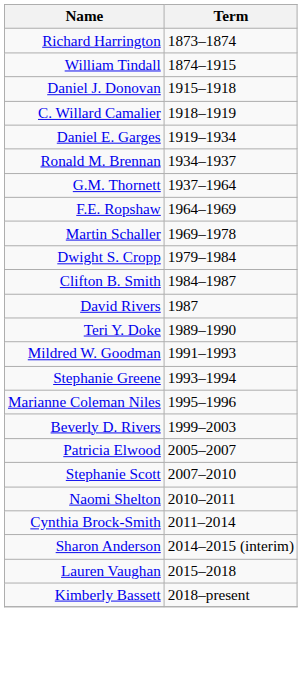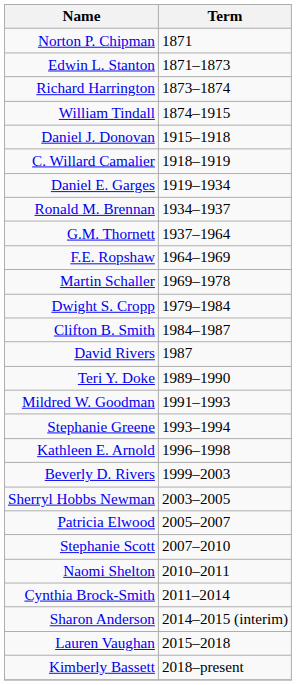+ row: Norton P. Chipman | 1871
+ row: Edwin L. Stanton | 1871–1873
- row: Marianne Coleman Niles | 1995–1996
+ row: Kathleen E. Arnold | 1996–1998
+ row: Sherryl Hobbs Newman | 2003–2005
